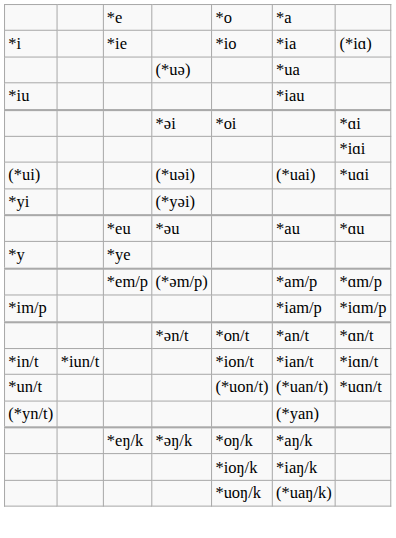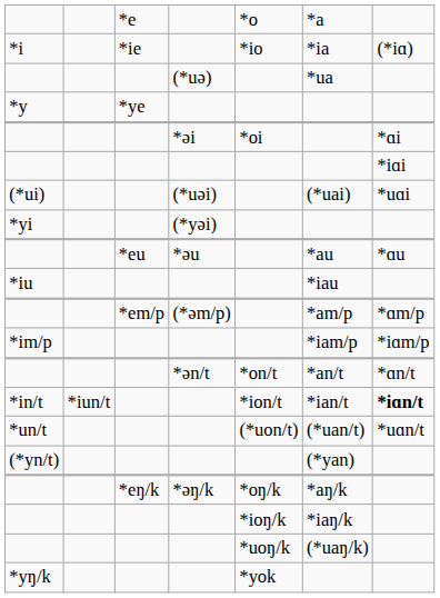rows swapped: *y <-> *iu
*in/t | column 7: normal -> bold
+ row: *yŋ/k | *yok
